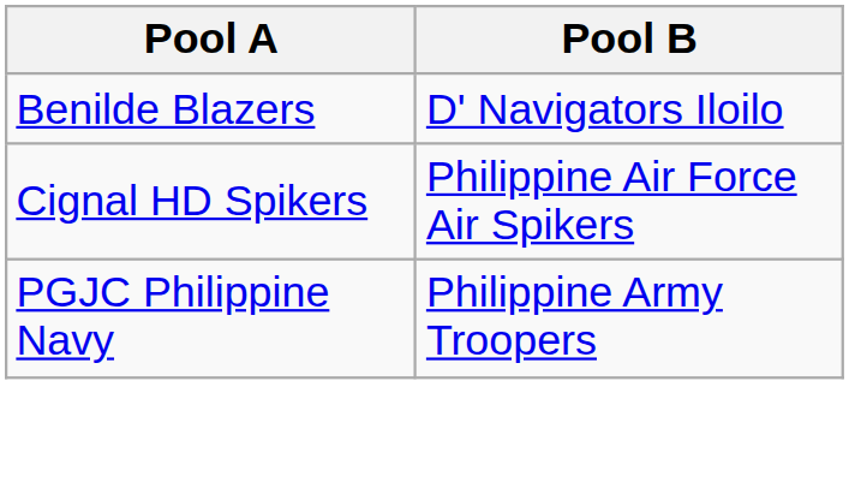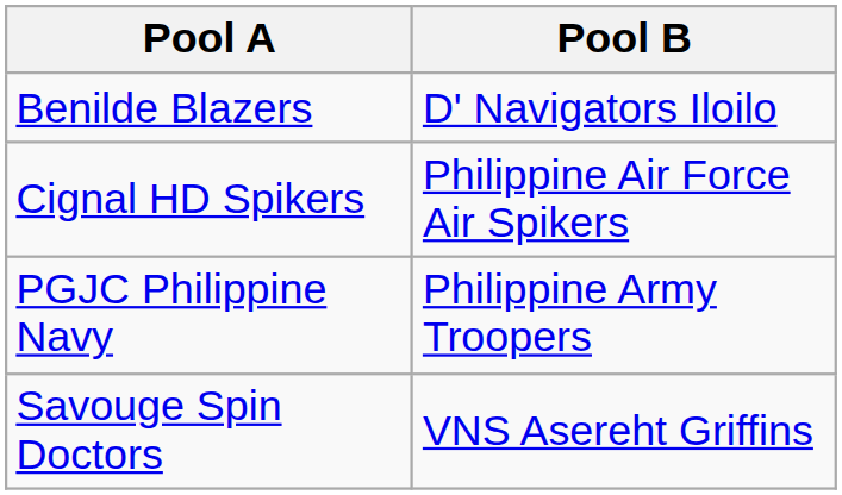+ row: Savouge Spin Doctors | VNS Asereht Griffins
